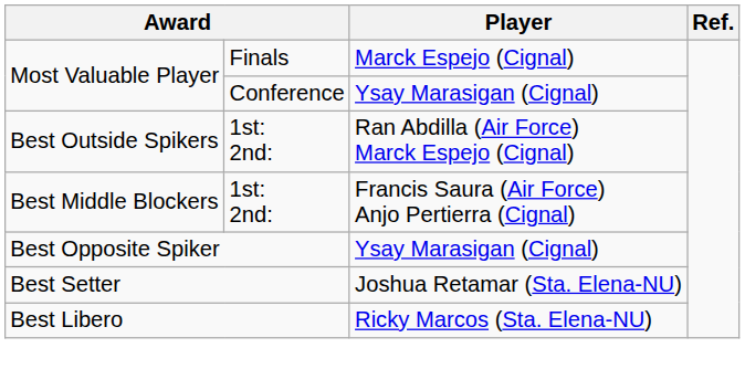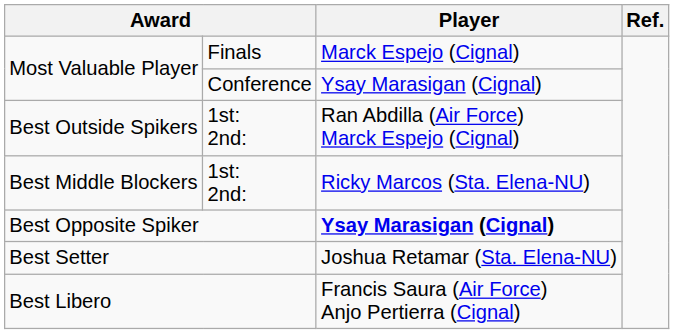Best Middle Blockers | Player: Francis Saura (Air Force) Anjo Pertierra (Cignal) -> Ricky Marcos (Sta. Elena-NU)
Best Opposite Spiker | Player: normal -> bold
Best Libero | Player: Ricky Marcos (Sta. Elena-NU) -> Francis Saura (Air Force) Anjo Pertierra (Cignal)
